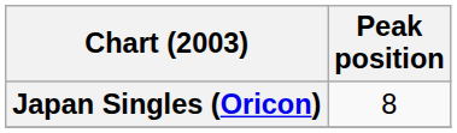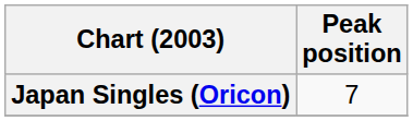Japan Singles (Oricon) | Peak position: 8 -> 7
